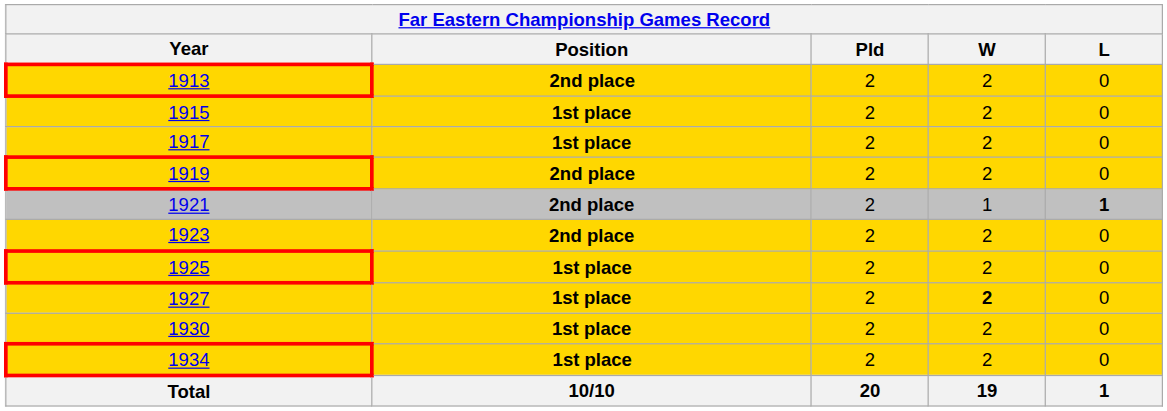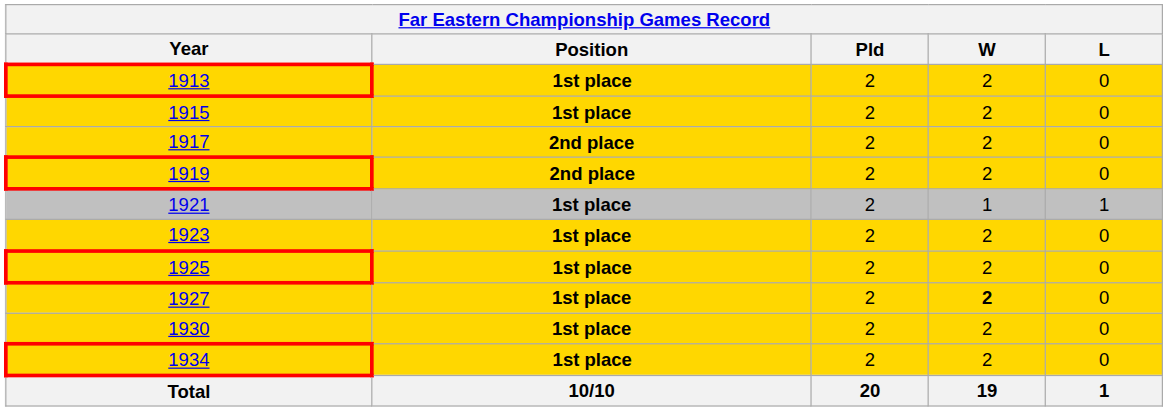1913 | Position: 2nd place -> 1st place
1917 | Position: 1st place -> 2nd place
1921 | Position: 2nd place -> 1st place
1921 | L: bold -> normal
1923 | Position: 2nd place -> 1st place
